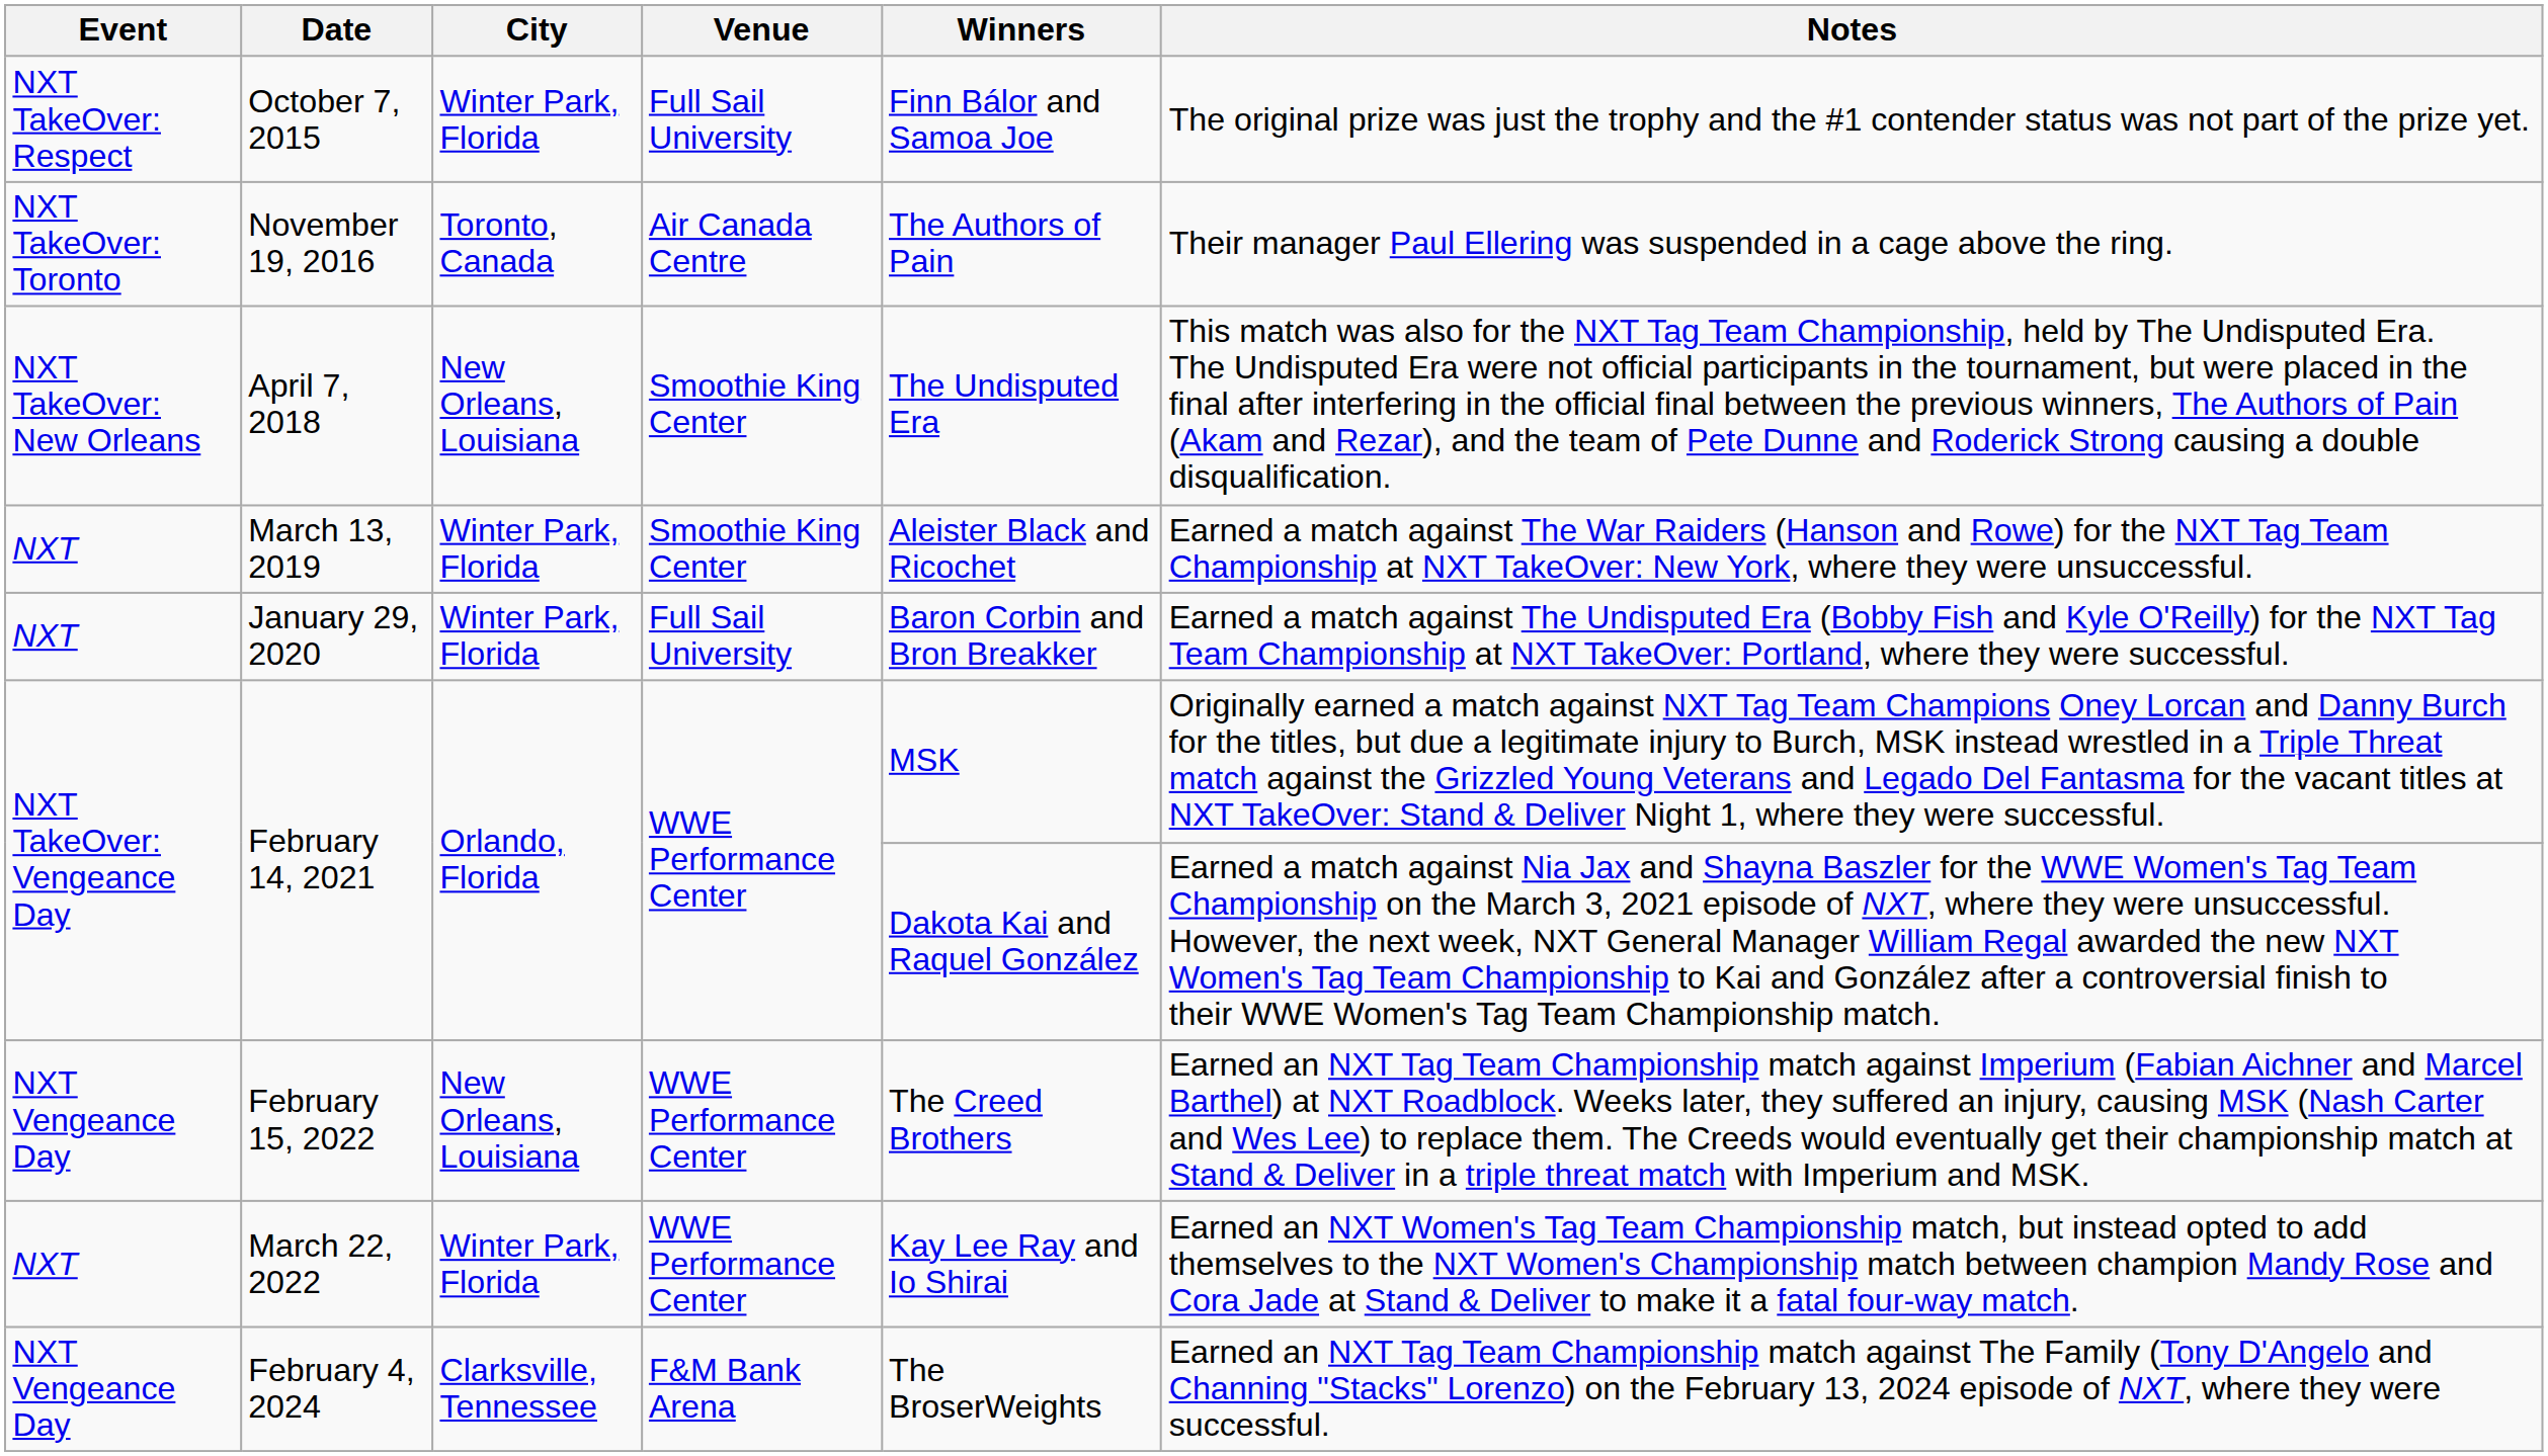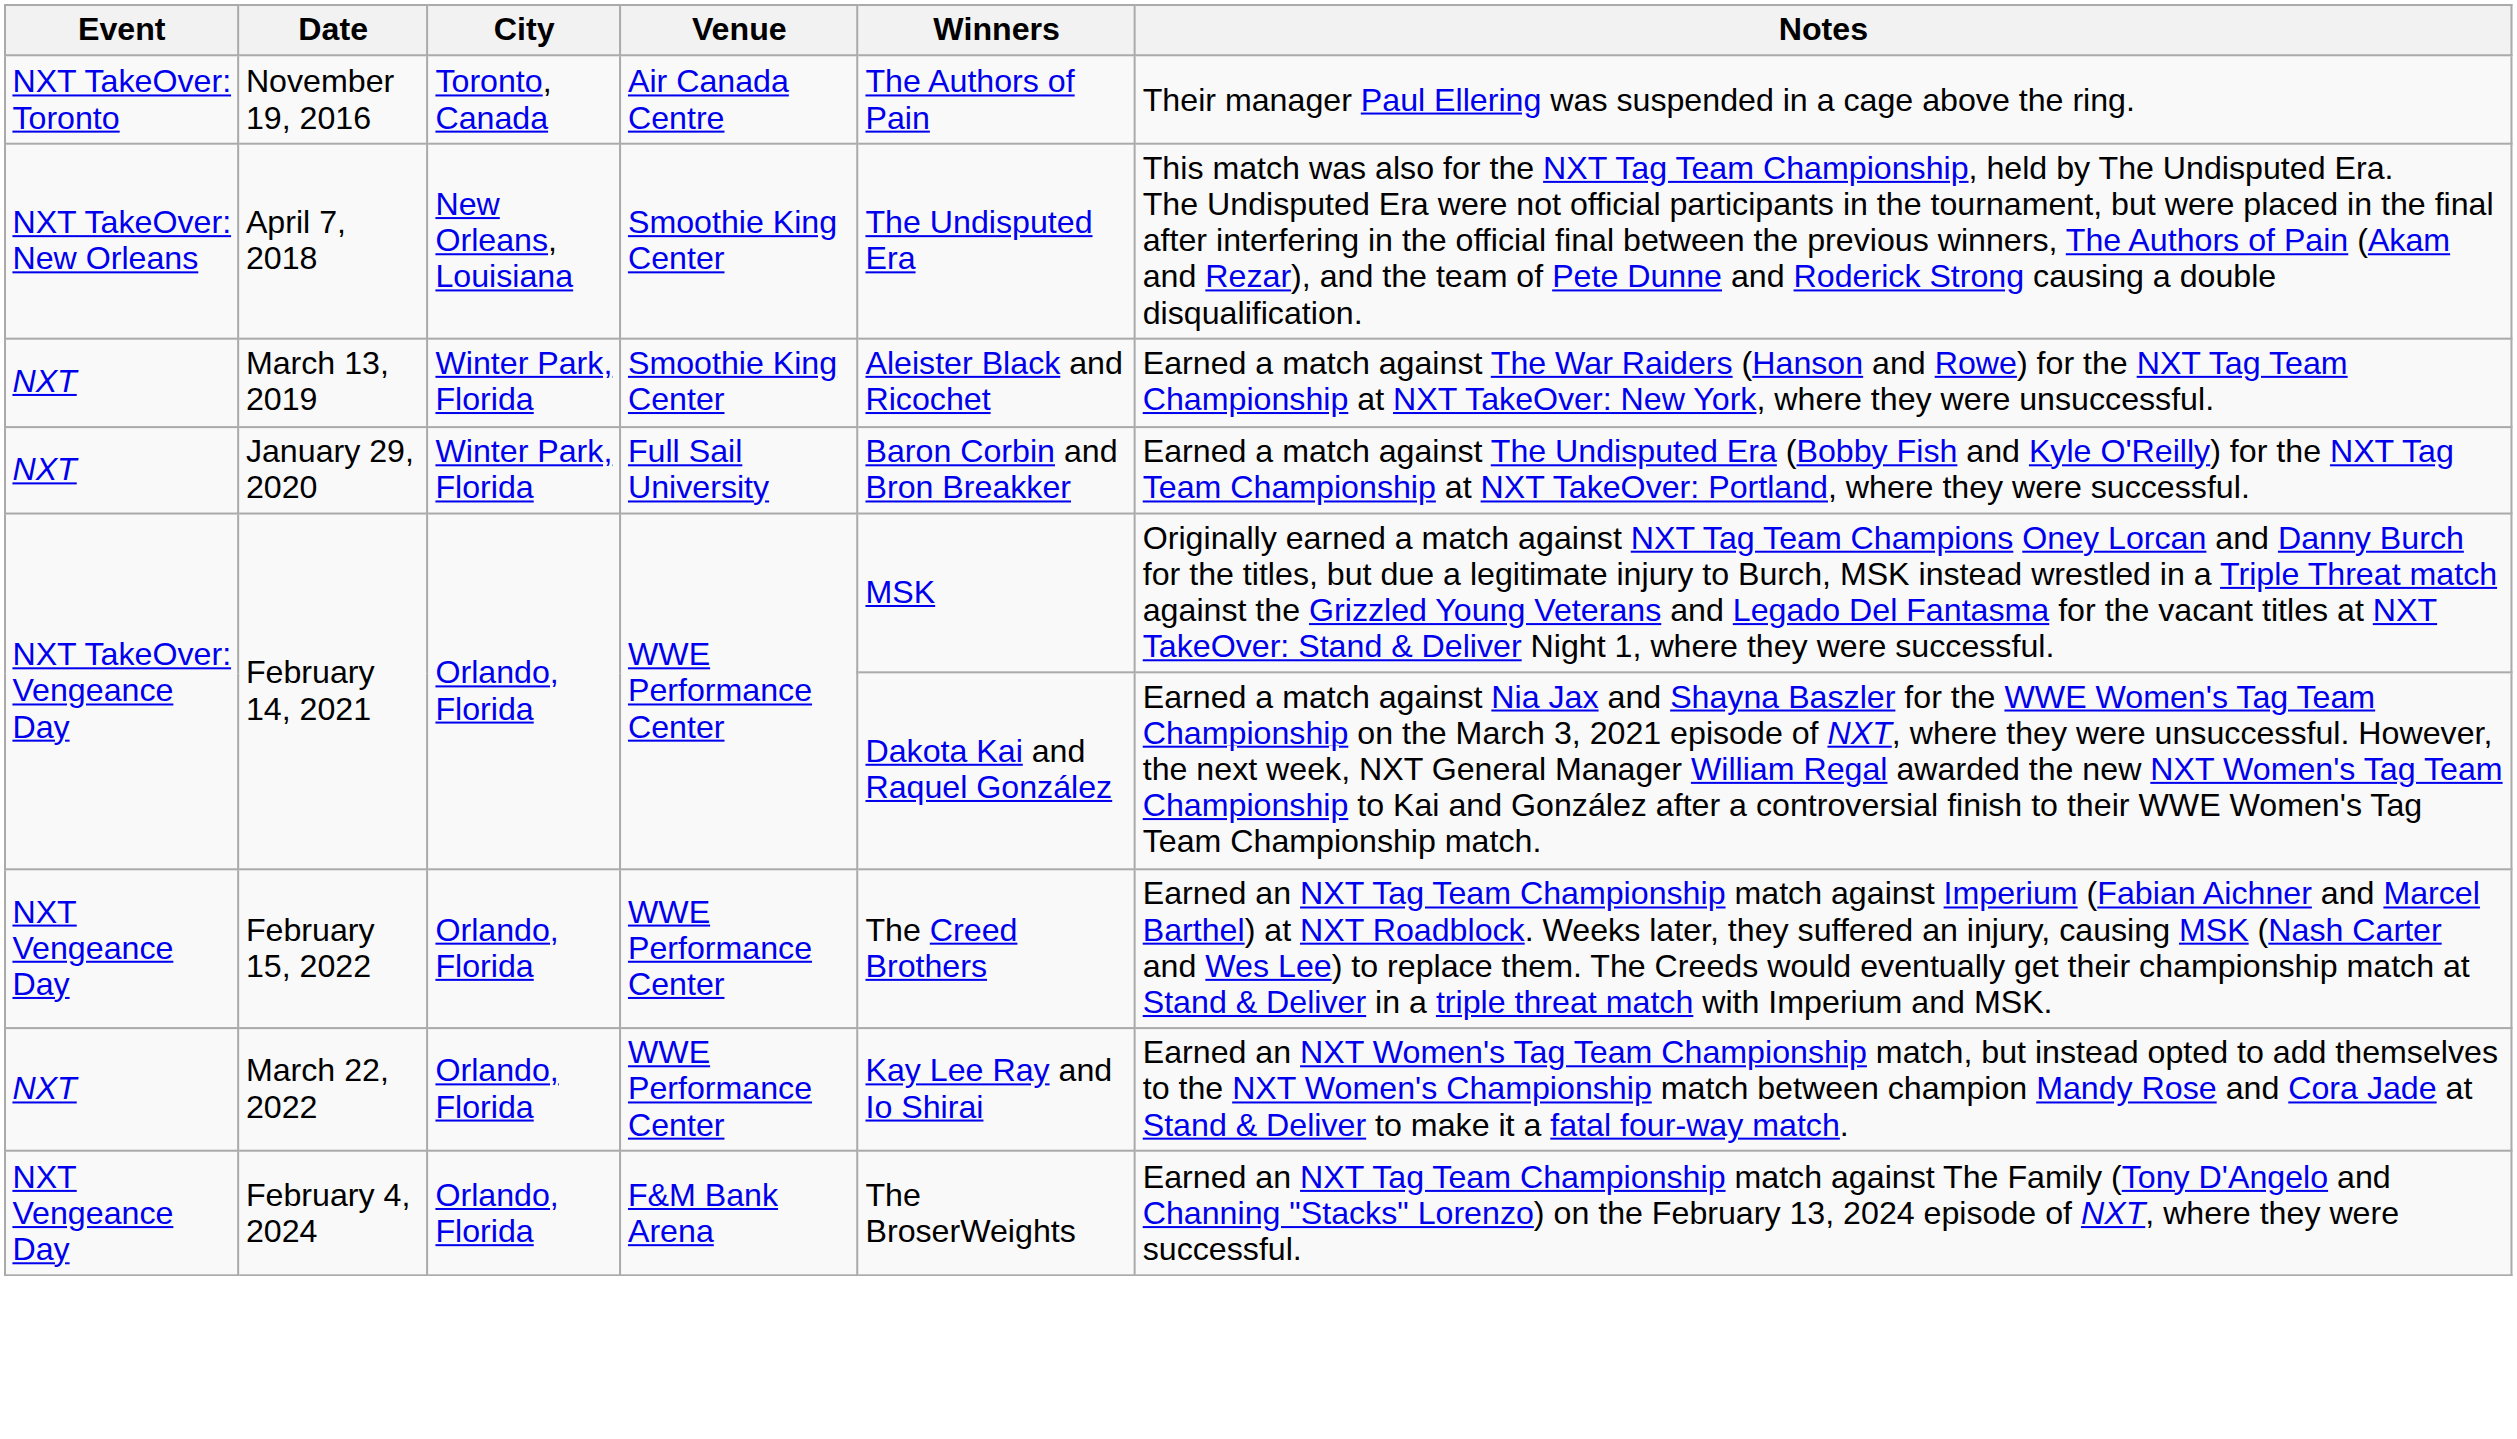- row: NXT TakeOver: Respect | October 7, 2015 | Winter Park, Florida | Full Sail University | Finn Bálor and Samoa Joe | The original prize was just the trophy and the #1 contender status was not part of the prize yet.
February 15, 2022 | City: New Orleans, Louisiana -> Orlando, Florida
March 22, 2022 | City: Winter Park, Florida -> Orlando, Florida
February 4, 2024 | City: Clarksville, Tennessee -> Orlando, Florida
